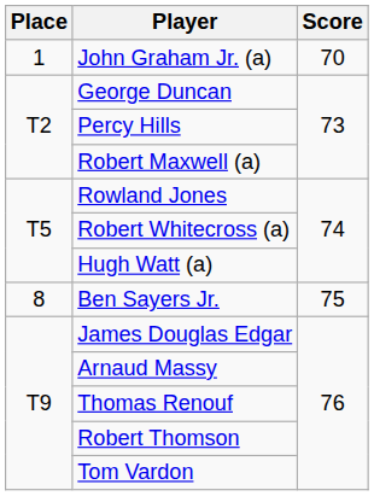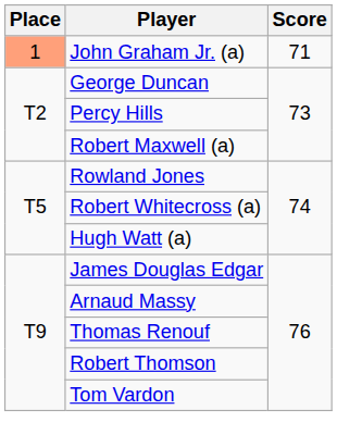John Graham Jr. (a) | Place: no background -> lightsalmon background
John Graham Jr. (a) | Score: 70 -> 71
- row: 8 | Ben Sayers Jr. | 75
